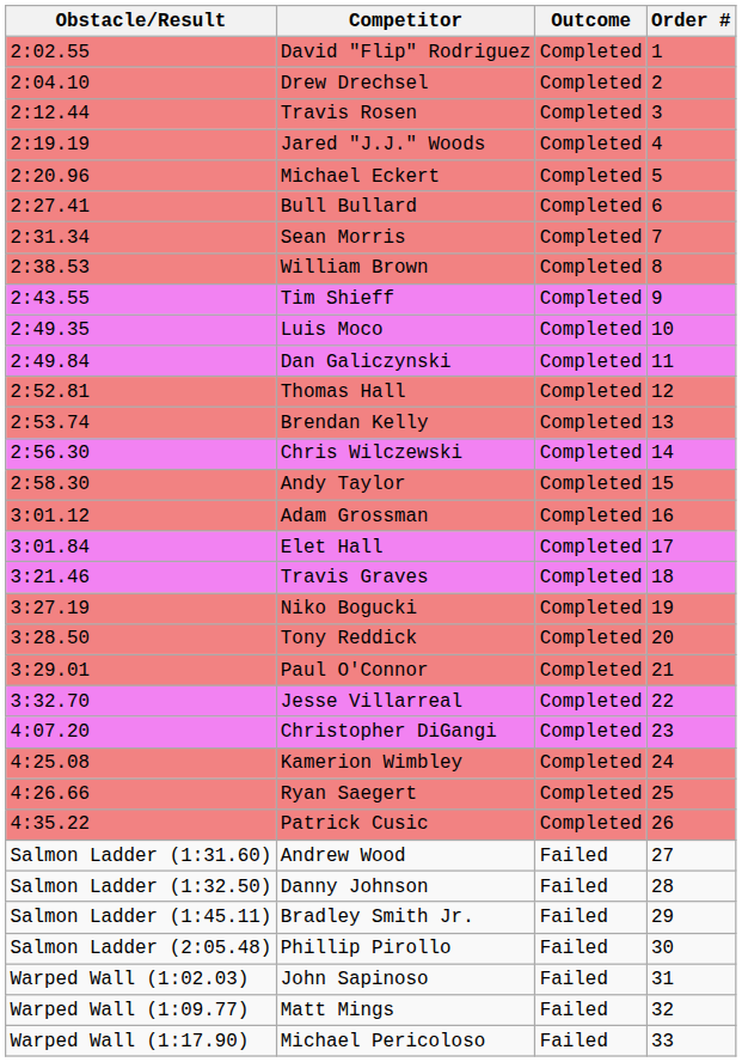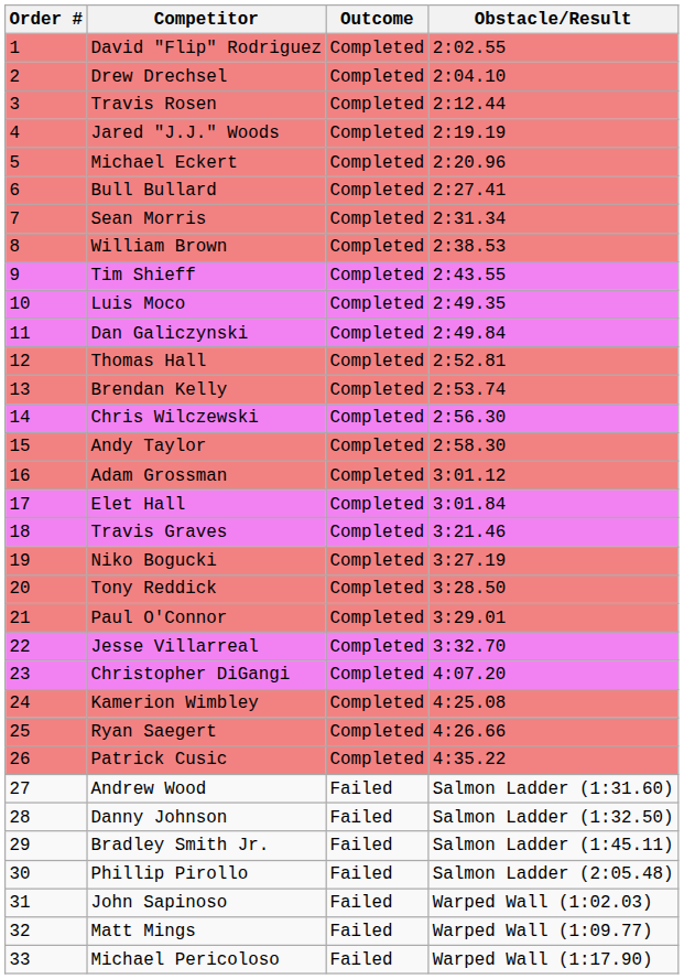columns swapped: Order # <-> Obstacle/Result
